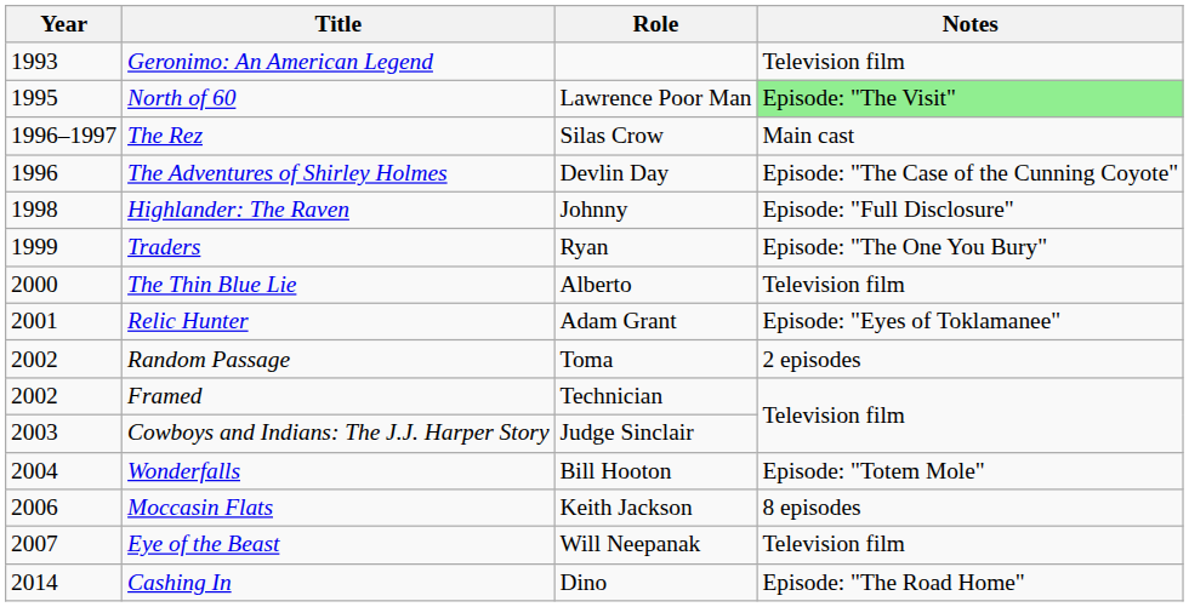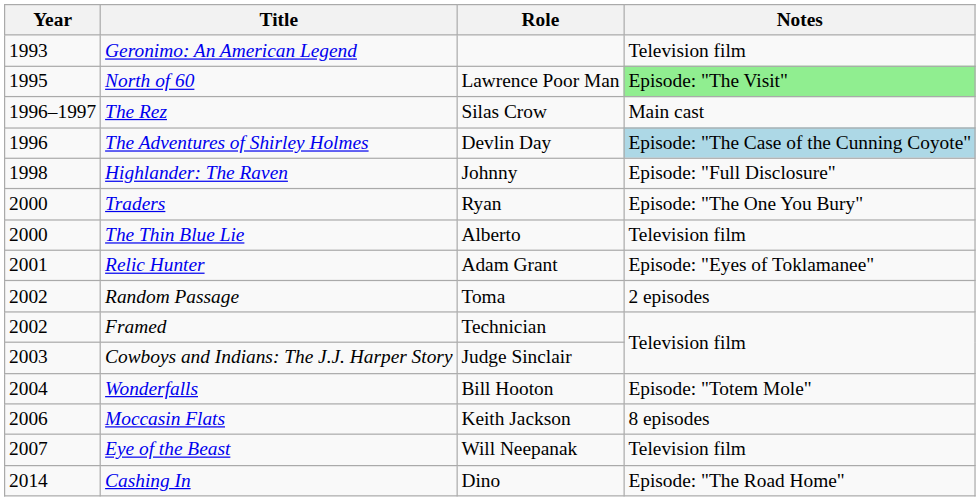The Adventures of Shirley Holmes | Notes: no background -> lightblue background
Traders | Year: 1999 -> 2000
